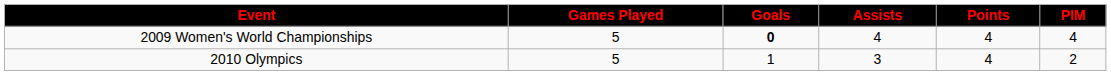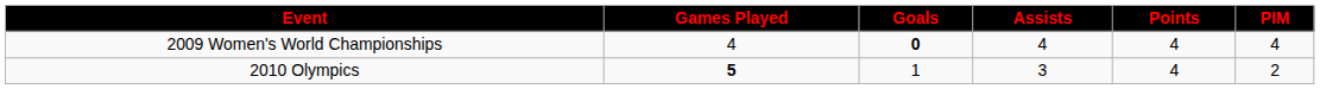2009 Women's World Championships | Games Played: 5 -> 4
2010 Olympics | Games Played: normal -> bold
